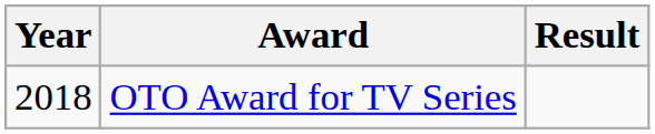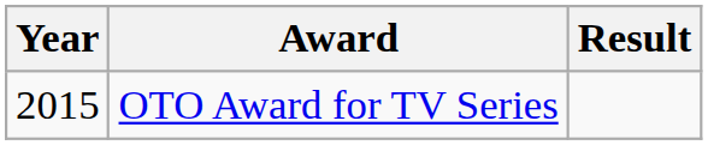OTO Award for TV Series | Year: 2018 -> 2015
